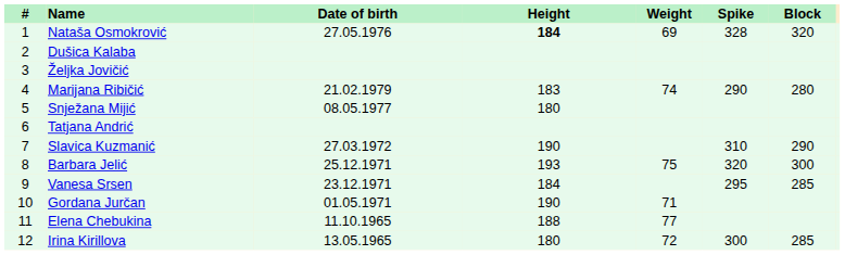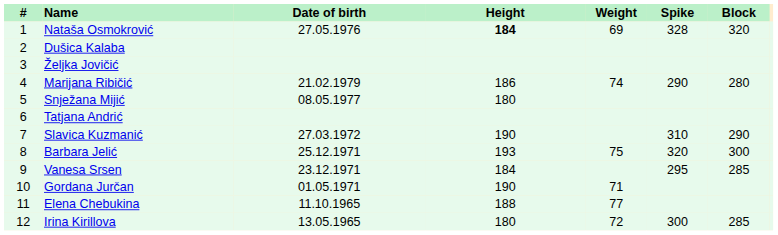Marijana Ribičić | Height: 183 -> 186
